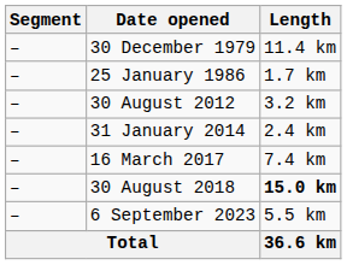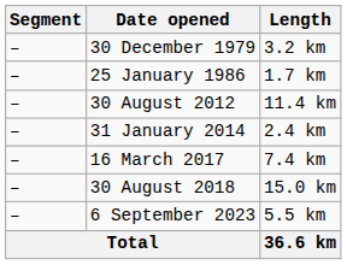30 December 1979 | Length: 11.4 km -> 3.2 km
30 August 2012 | Length: 3.2 km -> 11.4 km
30 August 2018 | Length: bold -> normal
